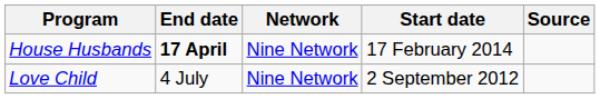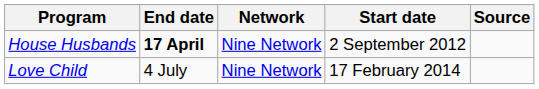House Husbands | Start date: 17 February 2014 -> 2 September 2012
Love Child | Start date: 2 September 2012 -> 17 February 2014
